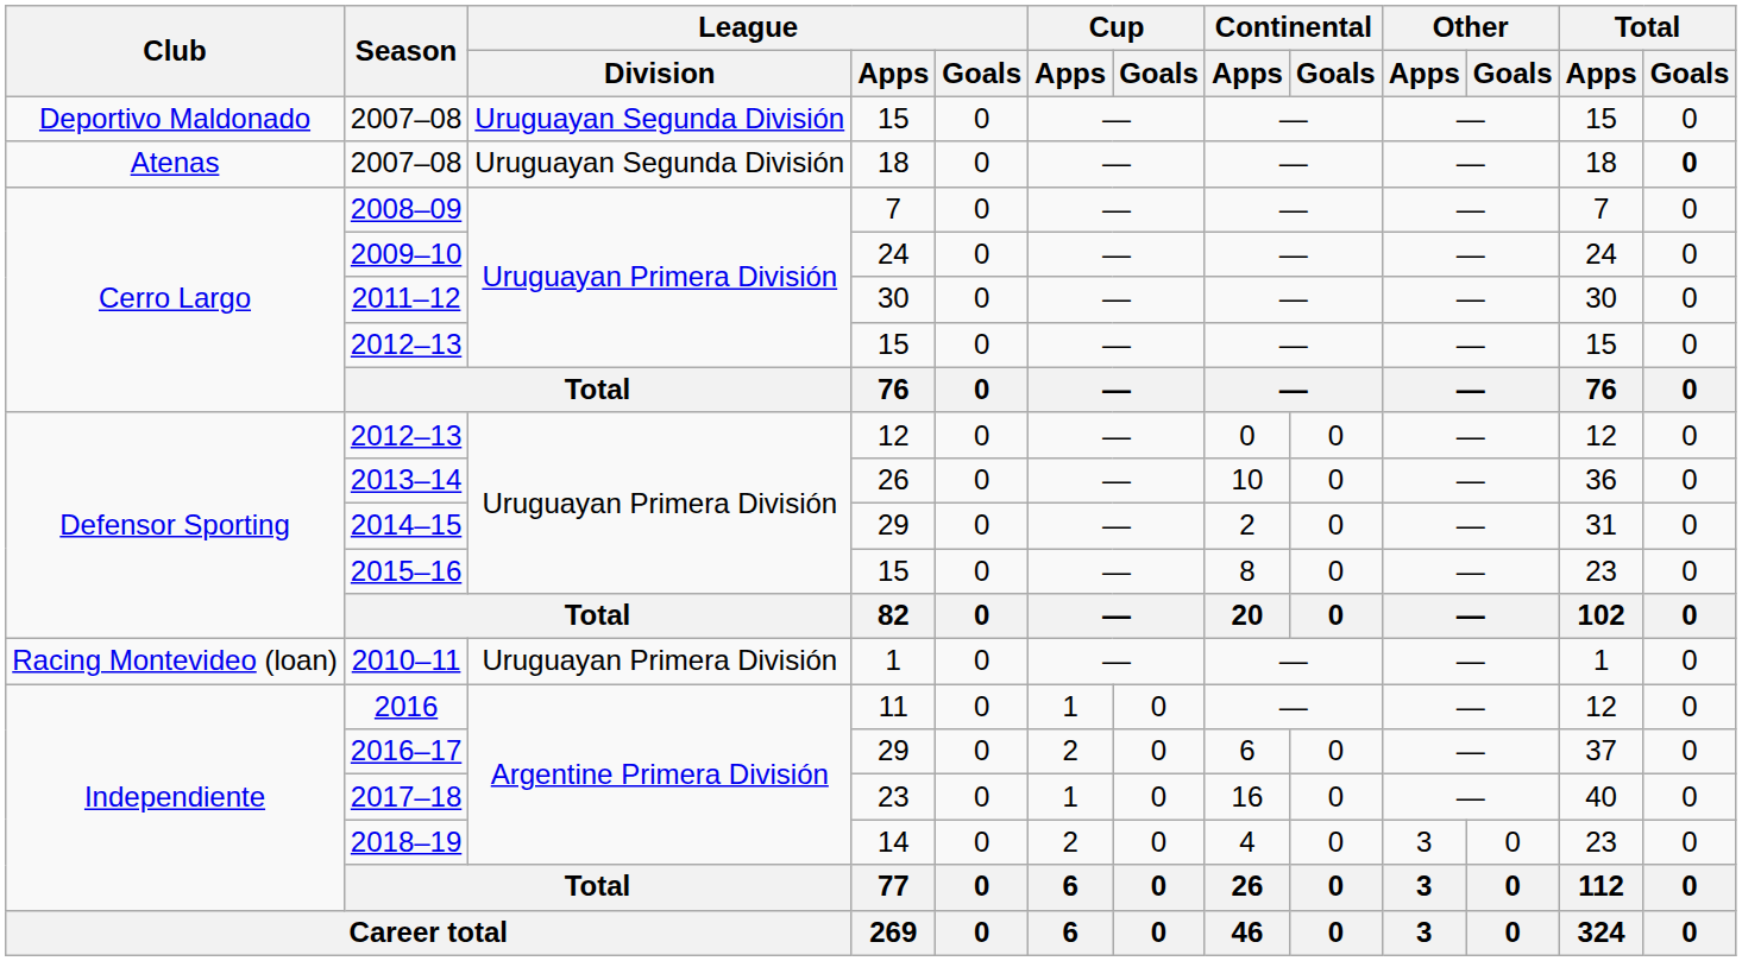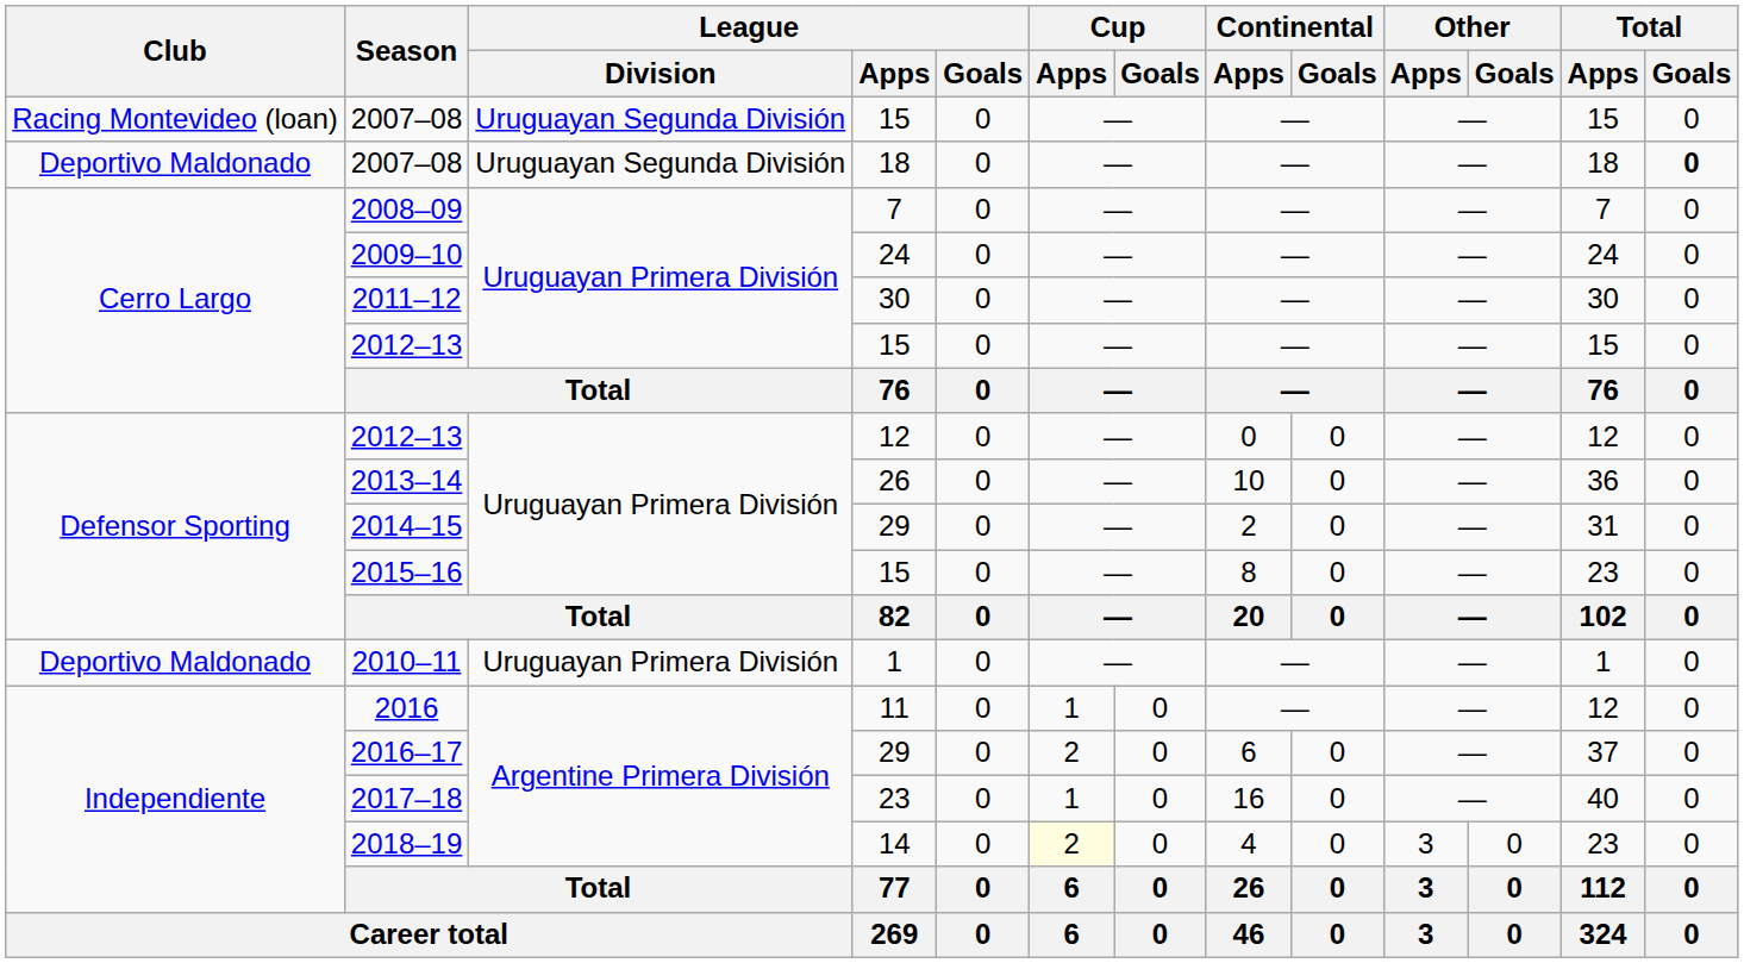2007–08 / 15 | Club: Deportivo Maldonado -> Racing Montevideo (loan)
2007–08 / 18 | Club: Atenas -> Deportivo Maldonado
2010–11 | Club: Racing Montevideo (loan) -> Deportivo Maldonado
2018–19 | Cup / Apps: no background -> lightyellow background
